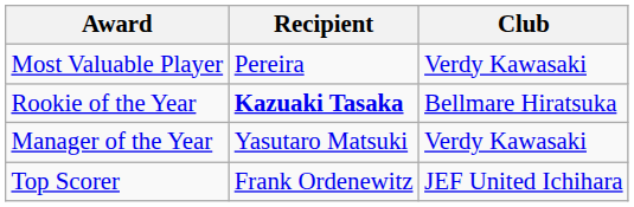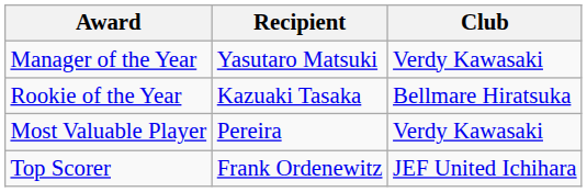rows swapped: Most Valuable Player <-> Manager of the Year
Rookie of the Year | Recipient: bold -> normal
